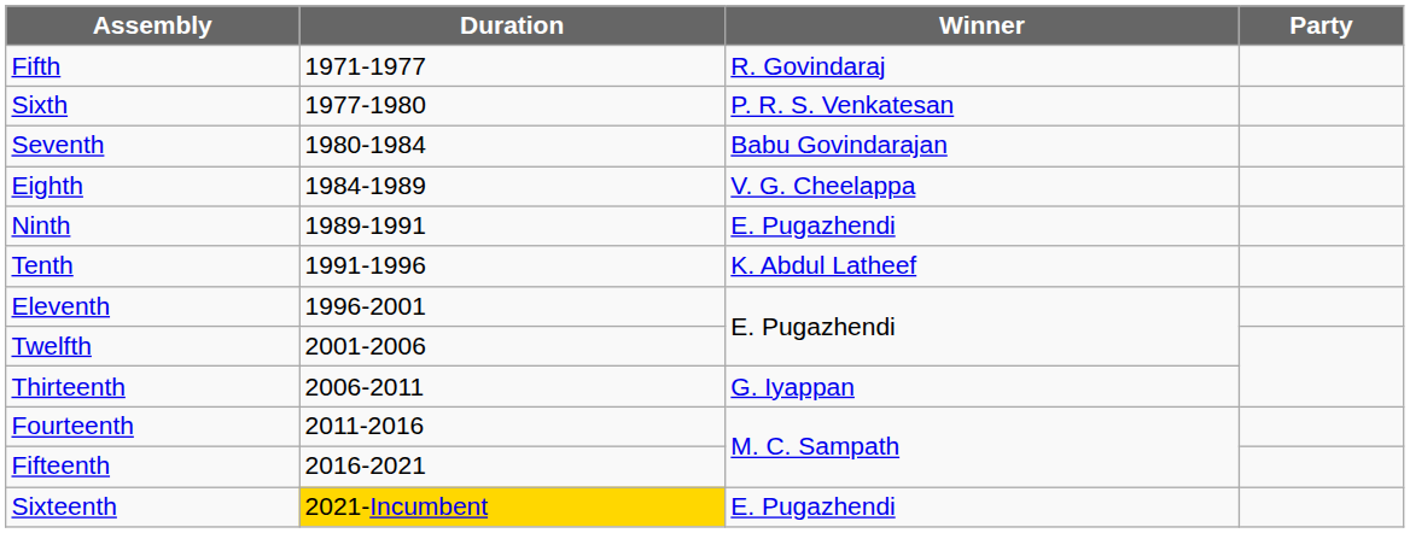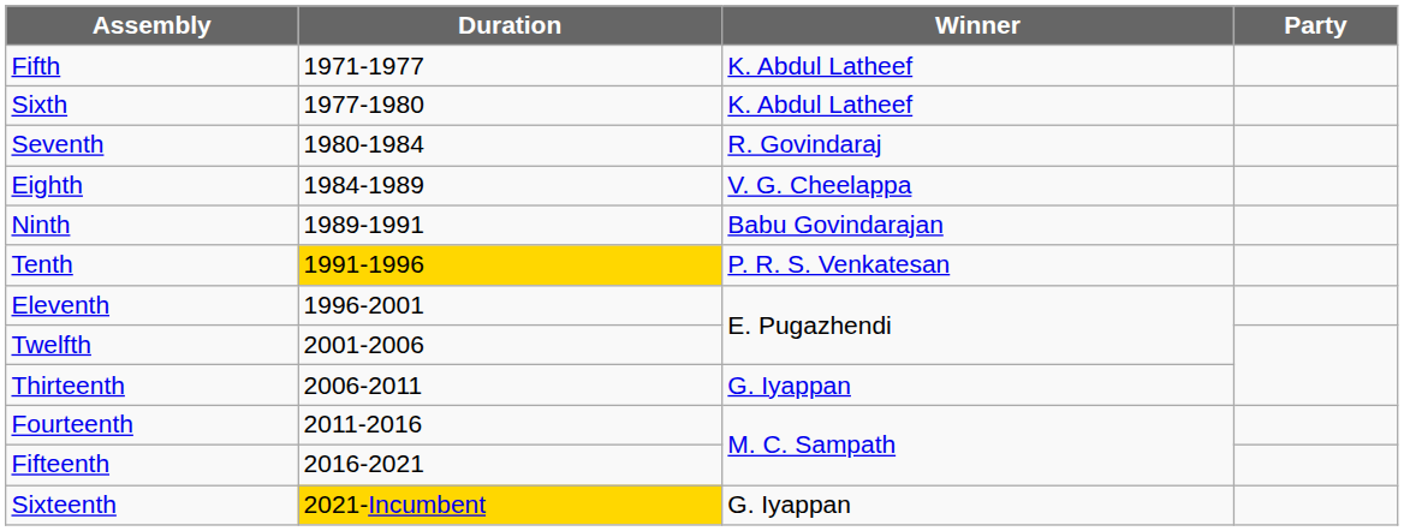Fifth | Winner: R. Govindaraj -> K. Abdul Latheef
Sixth | Winner: P. R. S. Venkatesan -> K. Abdul Latheef
Seventh | Winner: Babu Govindarajan -> R. Govindaraj
Ninth | Winner: E. Pugazhendi -> Babu Govindarajan
Tenth | Duration: no background -> gold background
Tenth | Winner: K. Abdul Latheef -> P. R. S. Venkatesan
Sixteenth | Winner: E. Pugazhendi -> G. Iyappan
